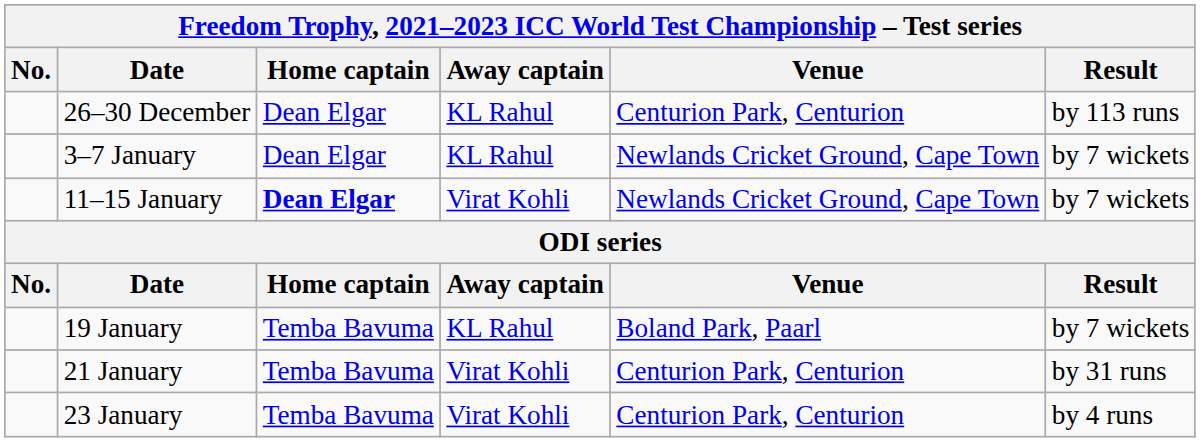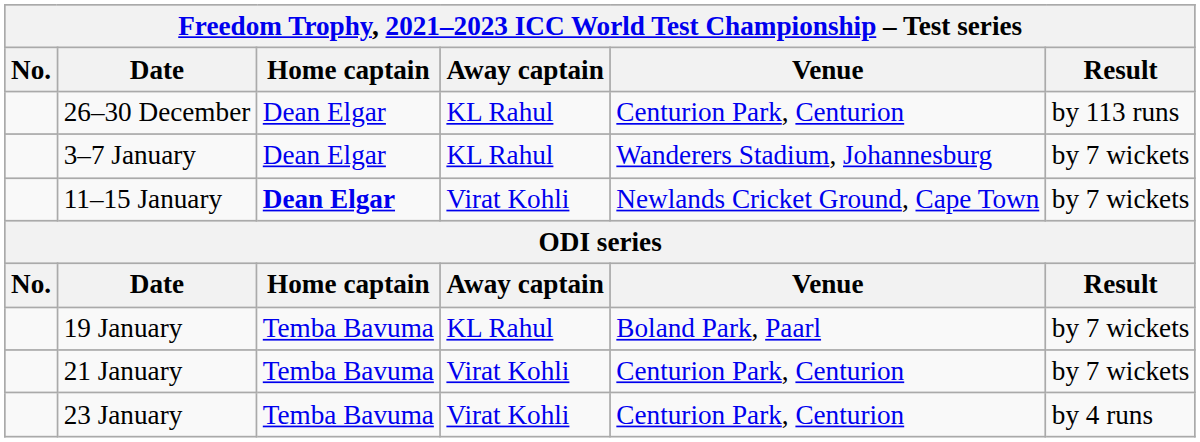3–7 January | Venue: Newlands Cricket Ground, Cape Town -> Wanderers Stadium, Johannesburg
21 January | Result: by 31 runs -> by 7 wickets
